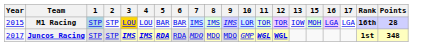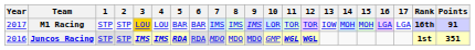+ column: 14 | MOH
M1 Racing | Year: 2015 -> 2017
M1 Racing | 1: lightblue background -> no background
M1 Racing | Points: 28 -> 91
Juncos Racing | Year: 2017 -> 2016
Juncos Racing | Points: 348 -> 351
